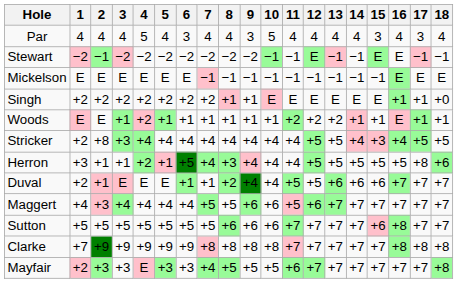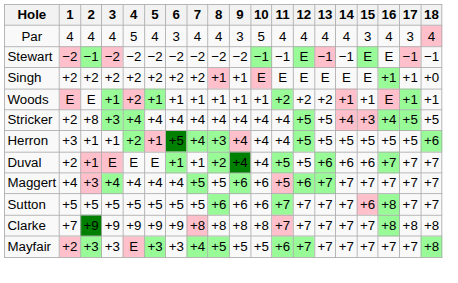Par | 18: no background -> pink background
- row: Mickelson | E | E | E | E | E | E | −1 | −1 | −1 | −1 | −1 | −1 | −1 | −1 | −1 | E | E | E
Herron | 17: +8 -> +5
